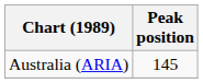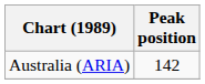Australia (ARIA) | Peak position: 145 -> 142
